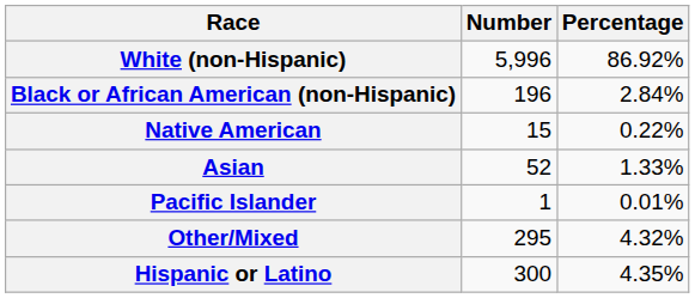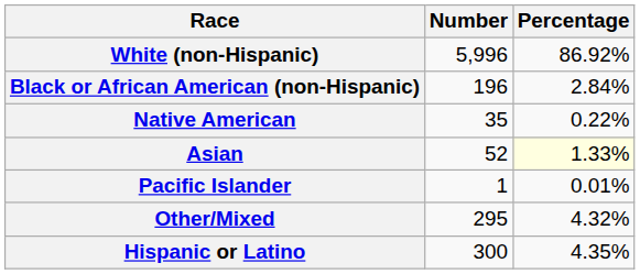Native American | Number: 15 -> 35
Asian | Percentage: no background -> lightyellow background
